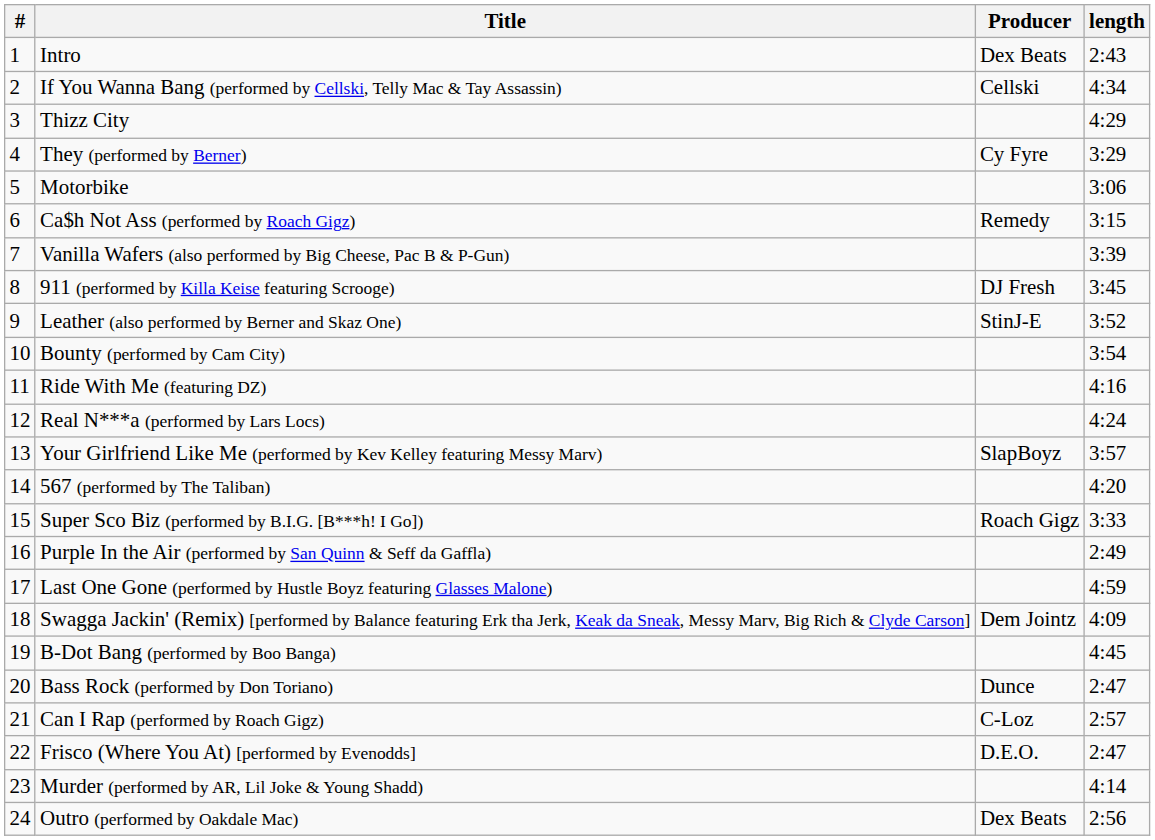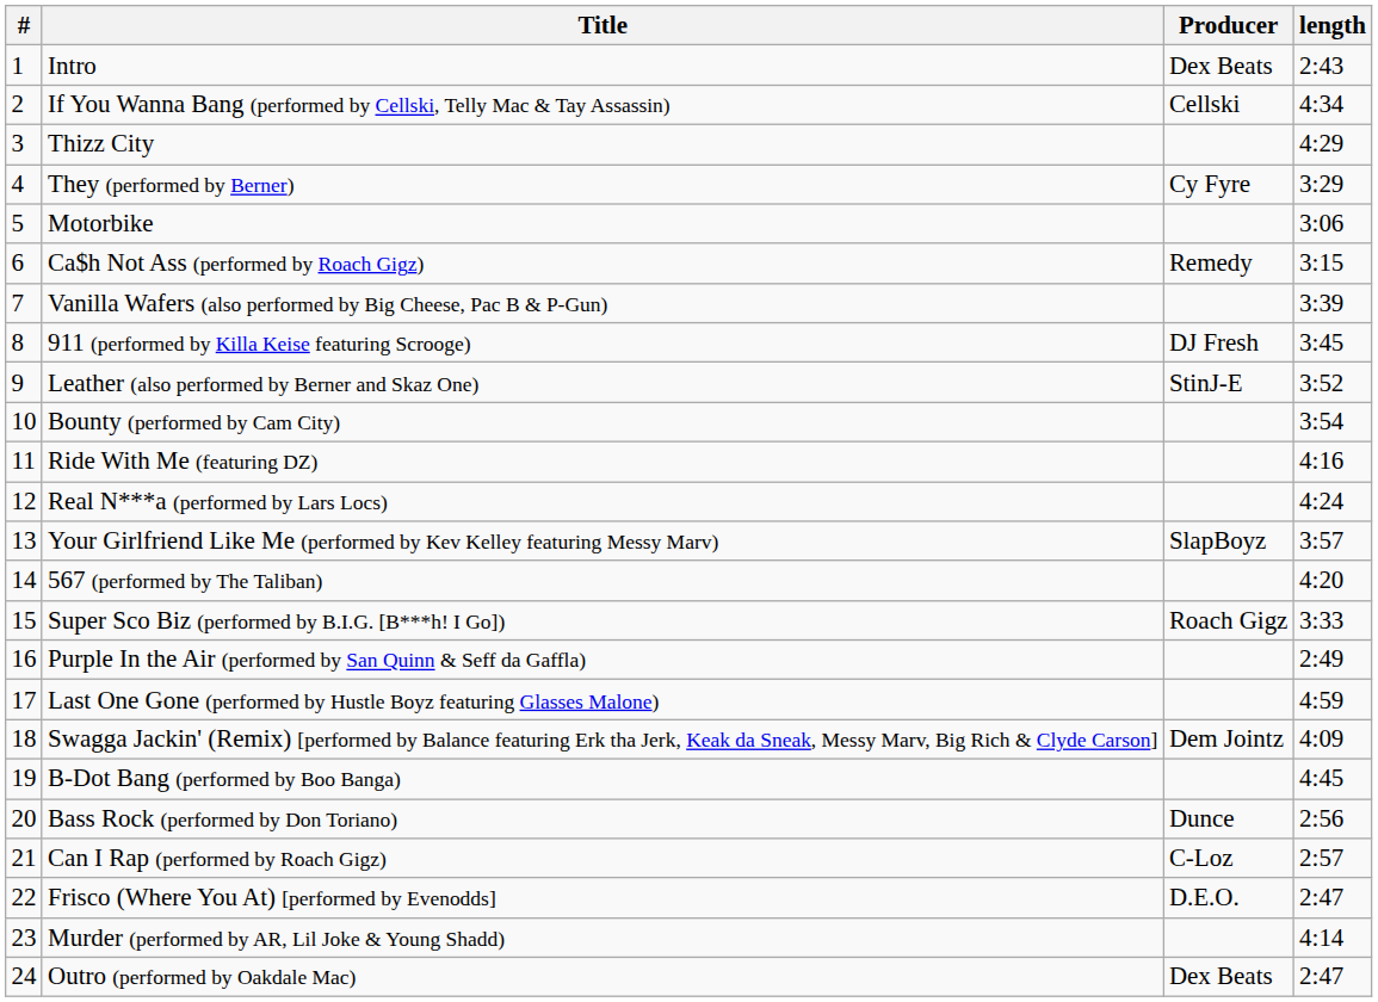Bass Rock (performed by Don Toriano) | length: 2:47 -> 2:56
Outro (performed by Oakdale Mac) | length: 2:56 -> 2:47
